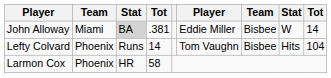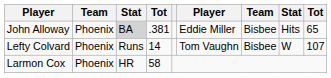John Alloway | column 2: Miami -> Phoenix
John Alloway | column 8: W -> Hits
John Alloway | column 9: 14 -> 65
Lefty Colvard | column 8: Hits -> W
Lefty Colvard | column 9: 104 -> 107
